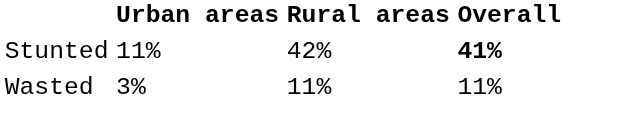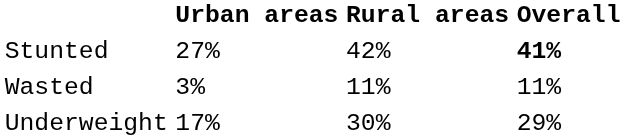Stunted | Urban areas: 11% -> 27%
+ row: Underweight | 17% | 30% | 29%
